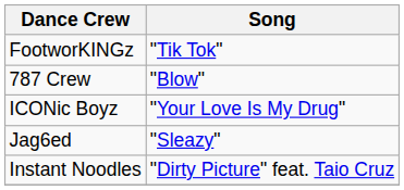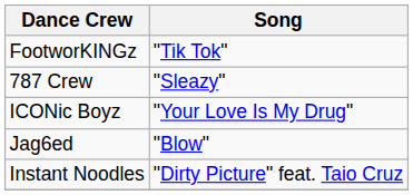787 Crew | Song: "Blow" -> "Sleazy"
Jag6ed | Song: "Sleazy" -> "Blow"
